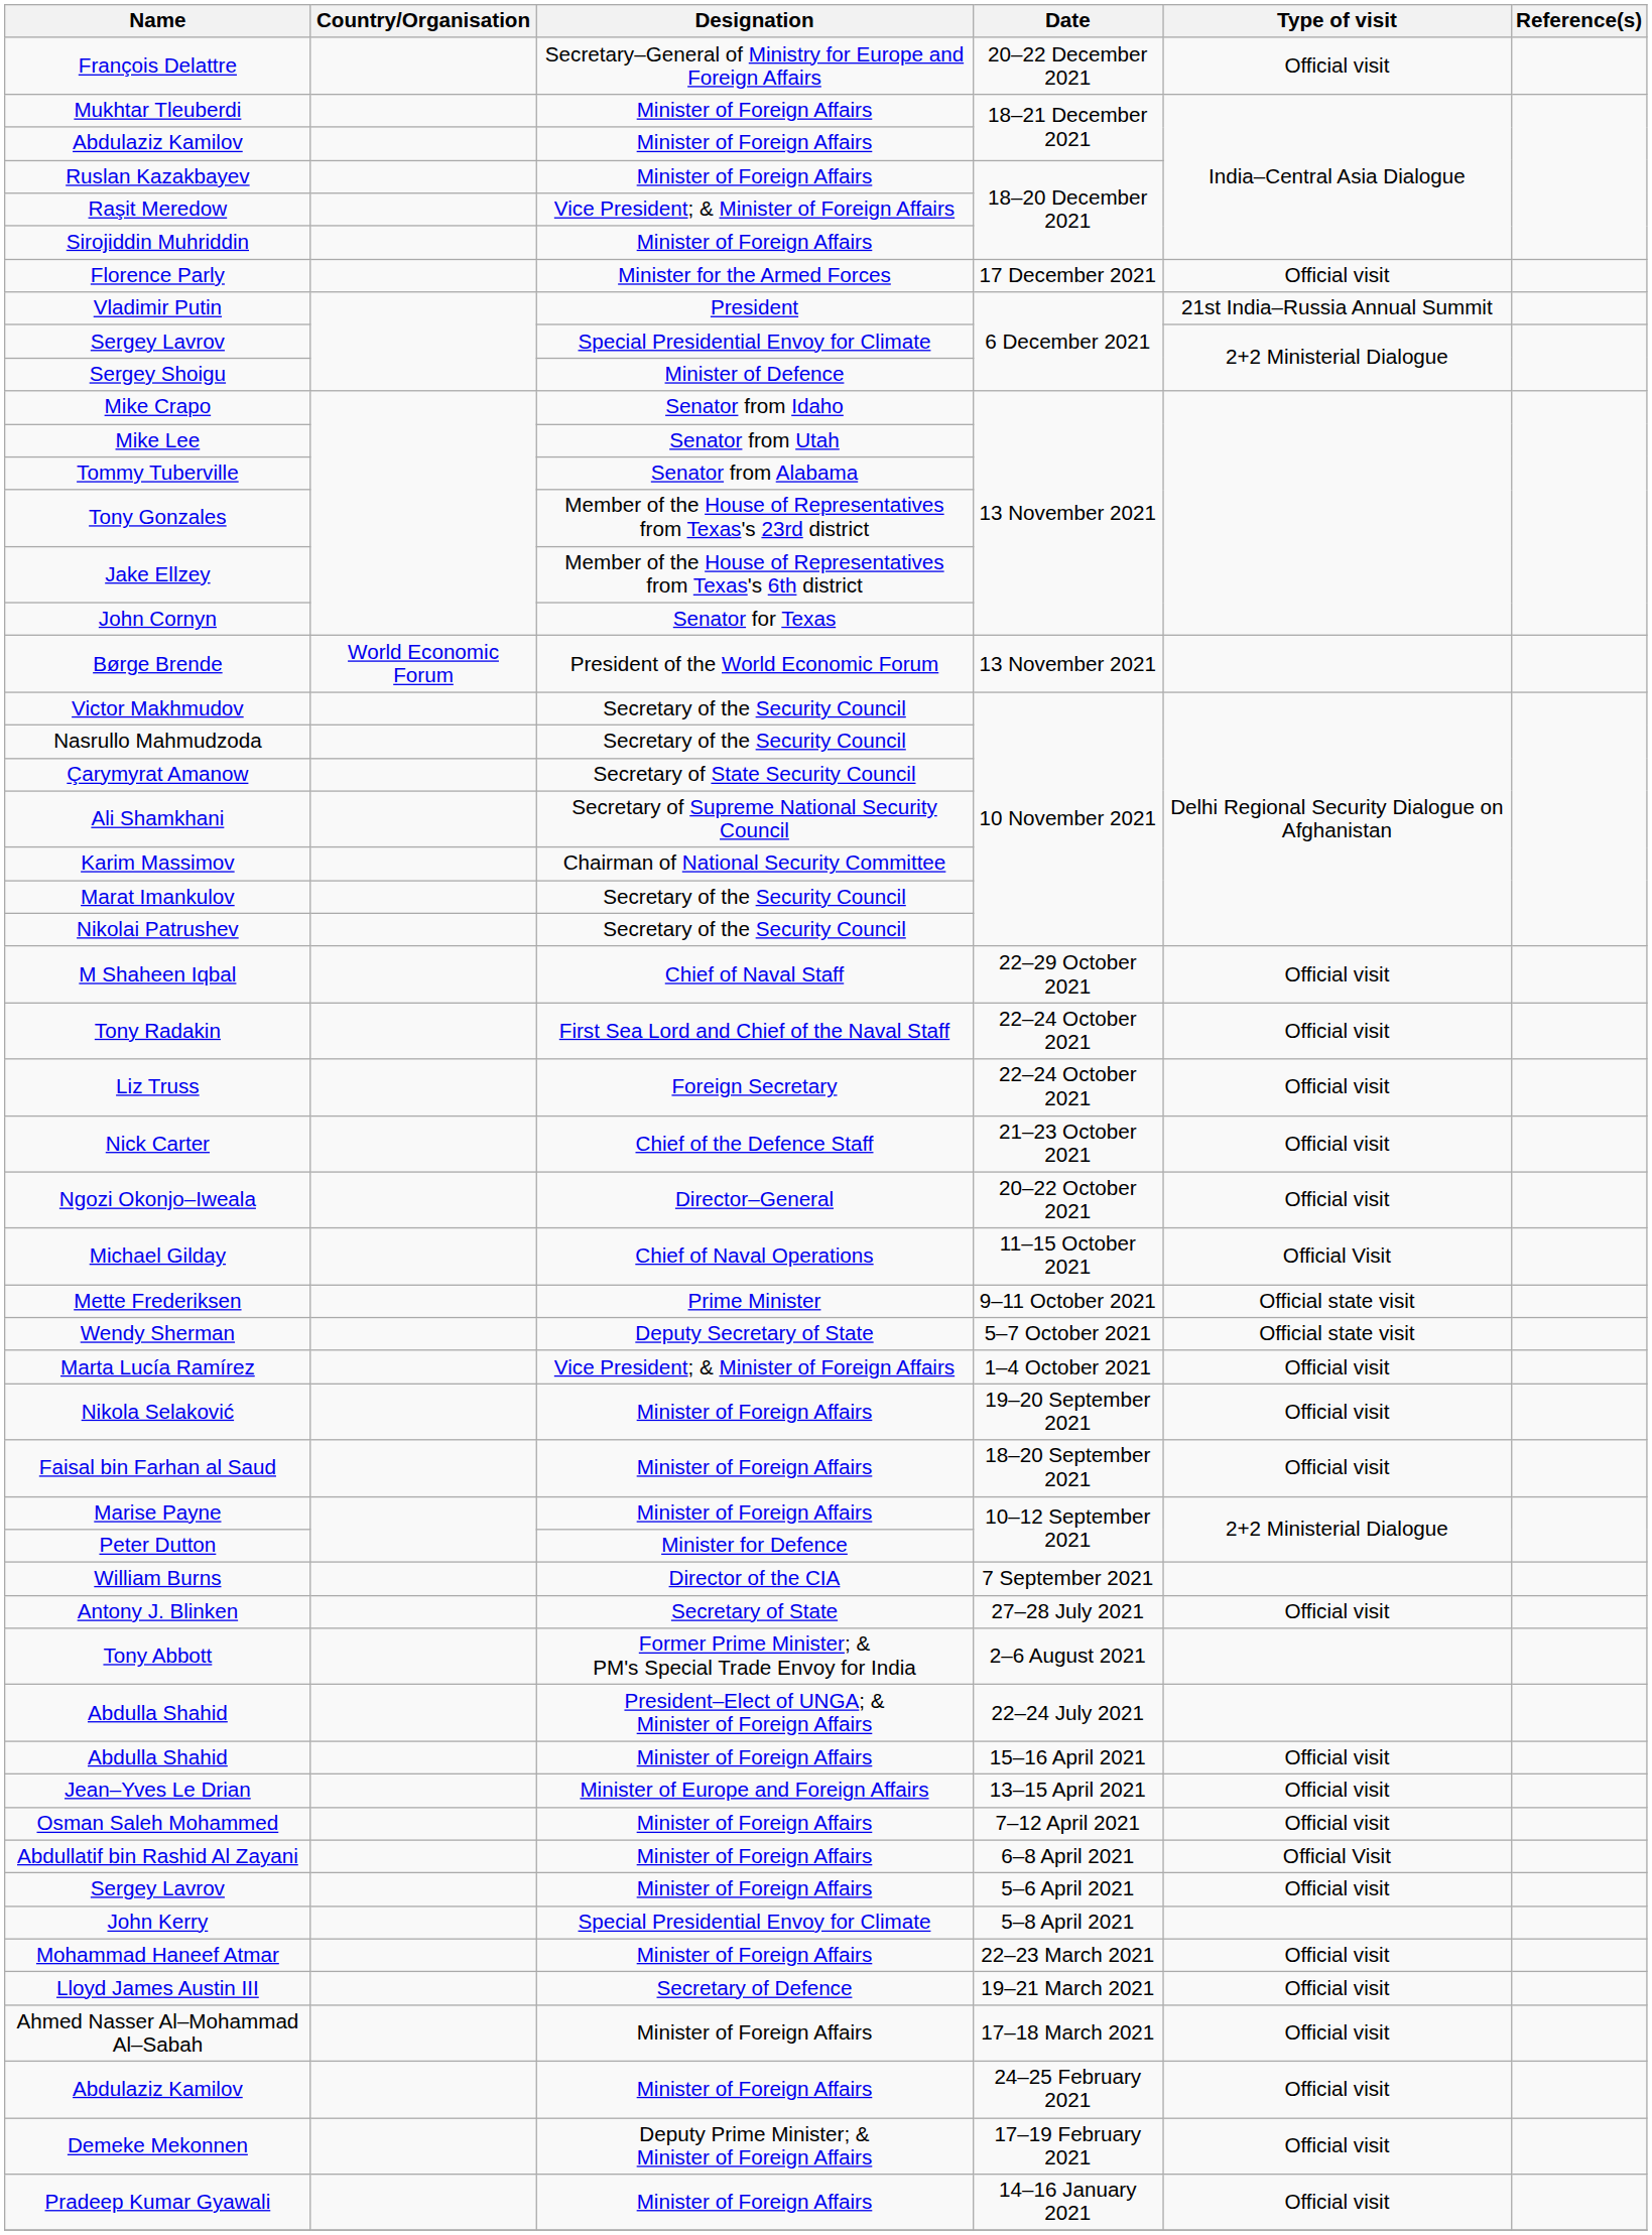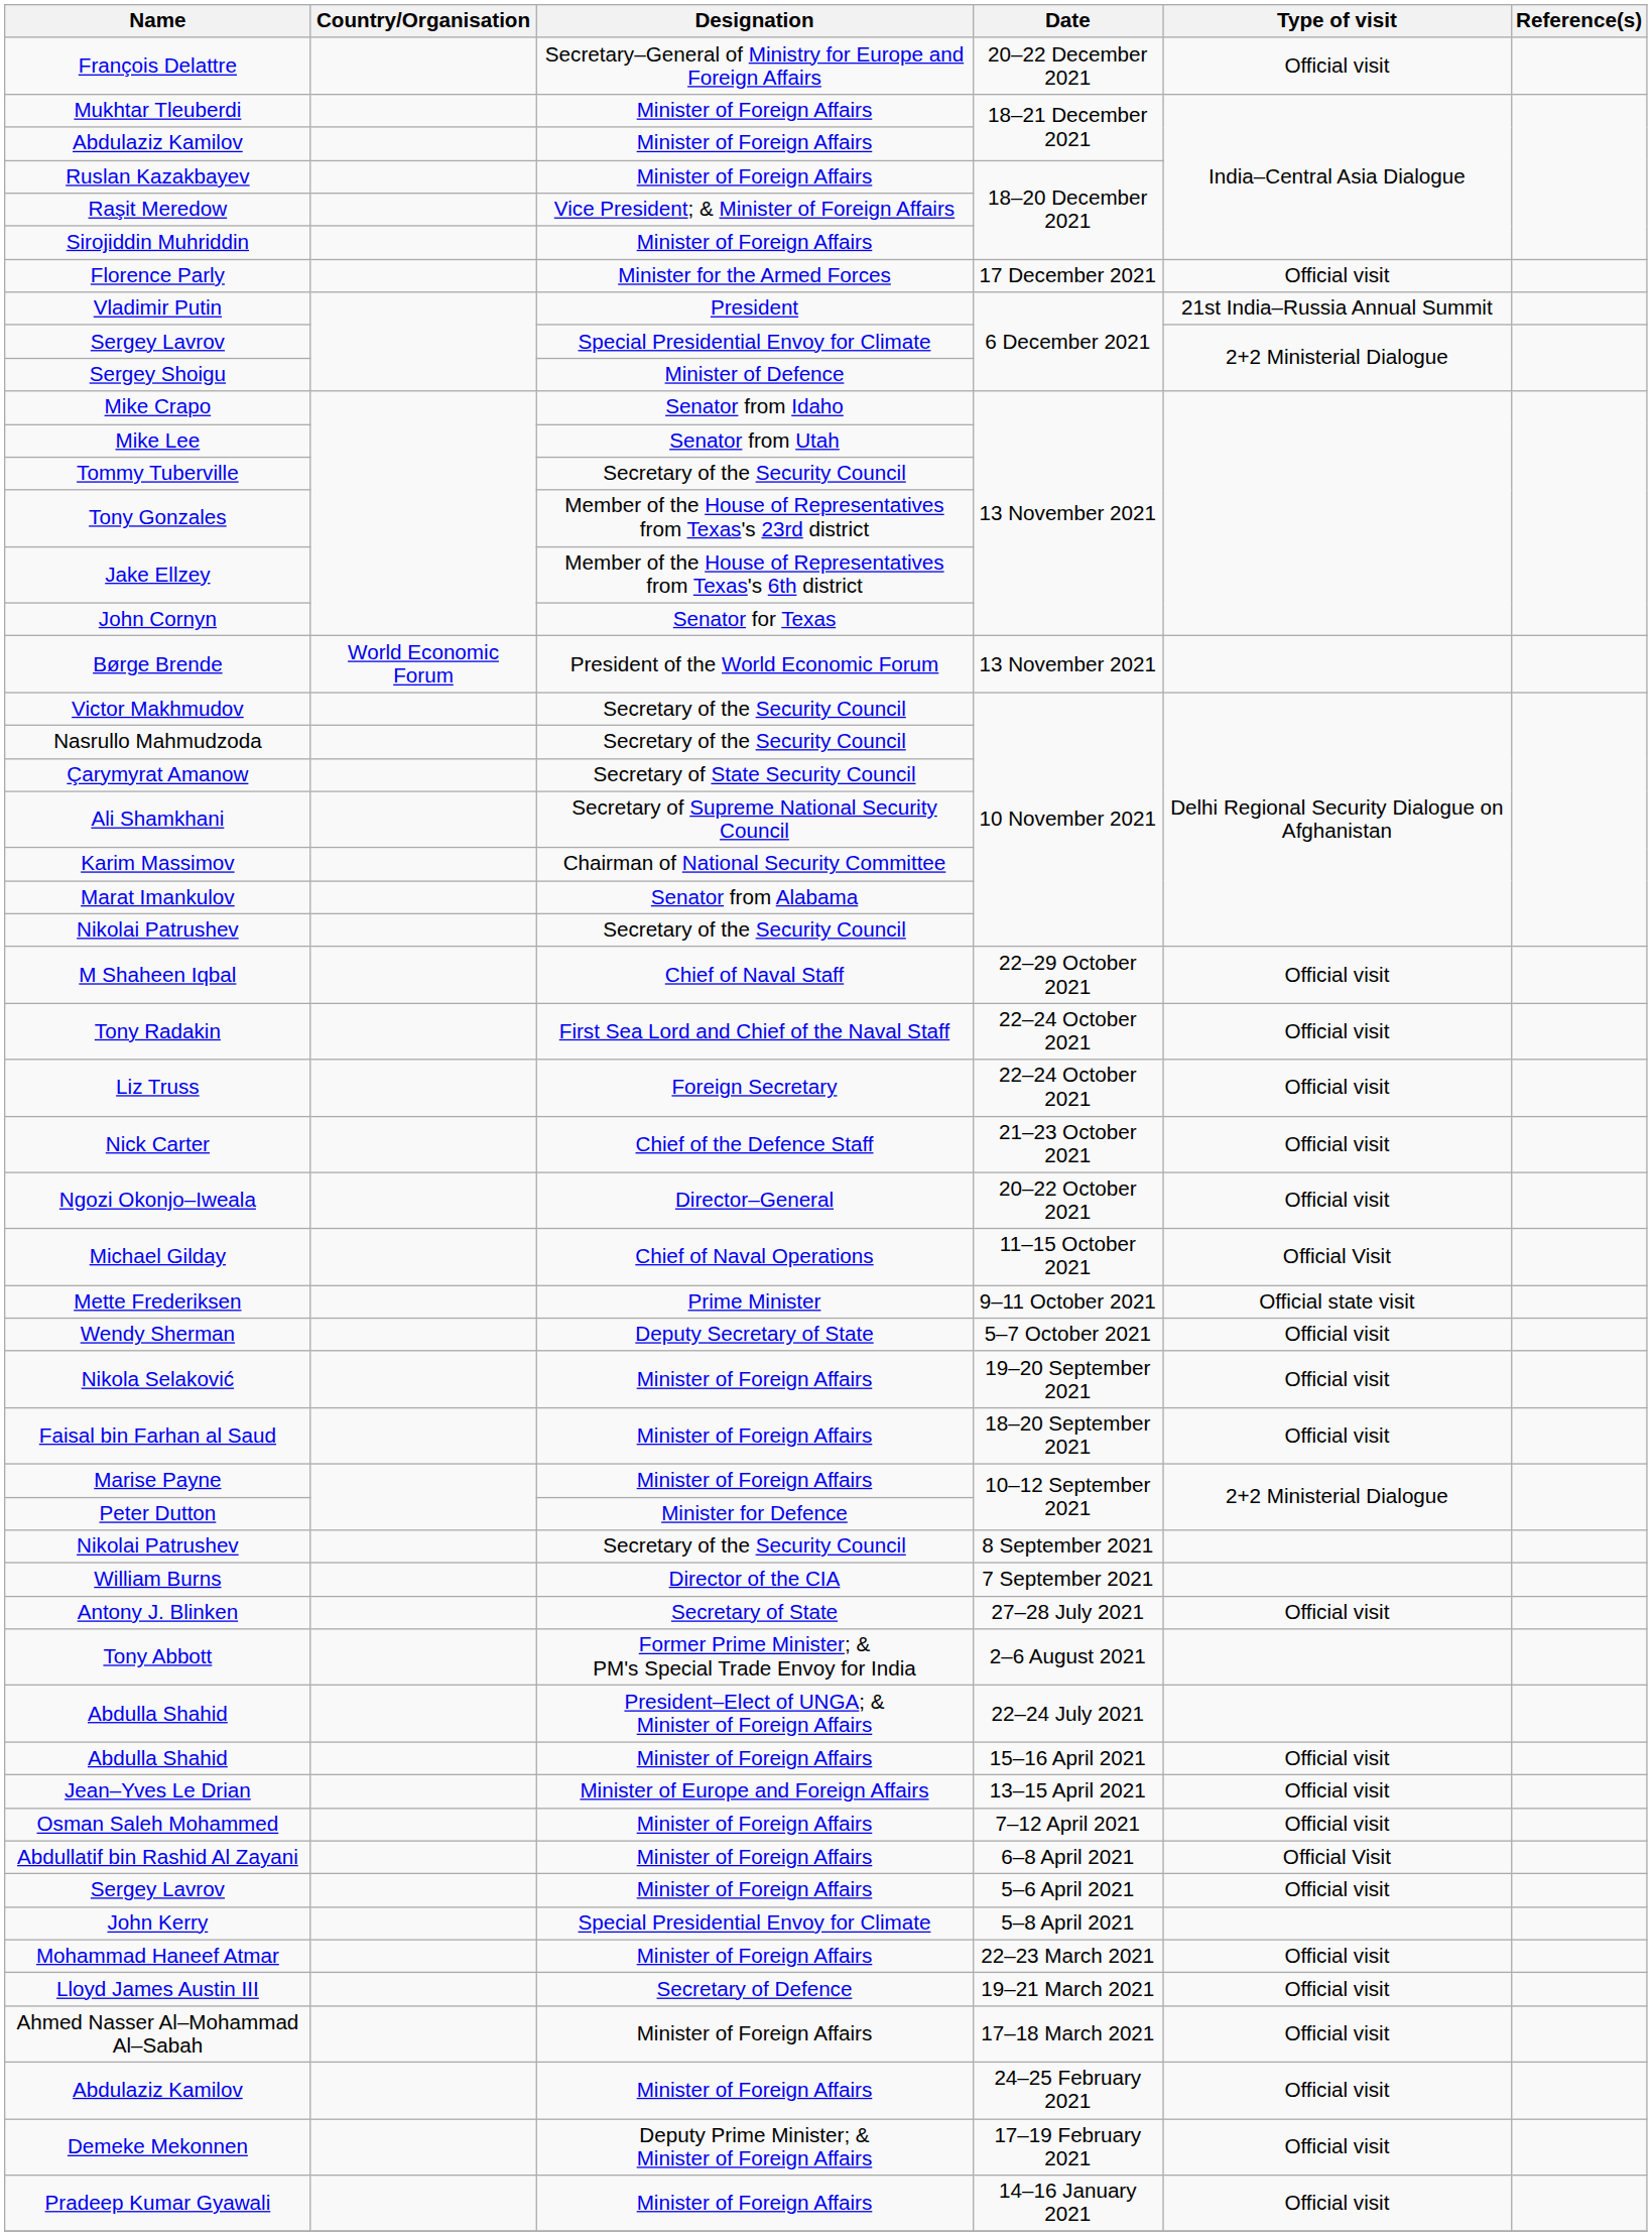Tommy Tuberville | Designation: Senator from Alabama -> Secretary of the Security Council
Marat Imankulov | Designation: Secretary of the Security Council -> Senator from Alabama
Wendy Sherman | Type of visit: Official state visit -> Official visit
- row: Marta Lucía Ramírez | Vice President; & Minister of Foreign Affairs | 1–4 October 2021 | Official visit
+ row: Nikolai Patrushev | Secretary of the Security Council | 8 September 2021
